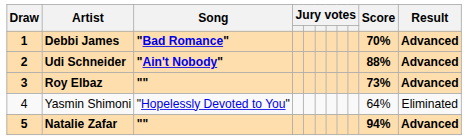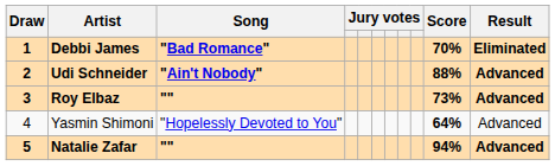Debbi James | Result: Advanced -> Eliminated
Yasmin Shimoni | Score: normal -> bold
Yasmin Shimoni | Result: Eliminated -> Advanced
